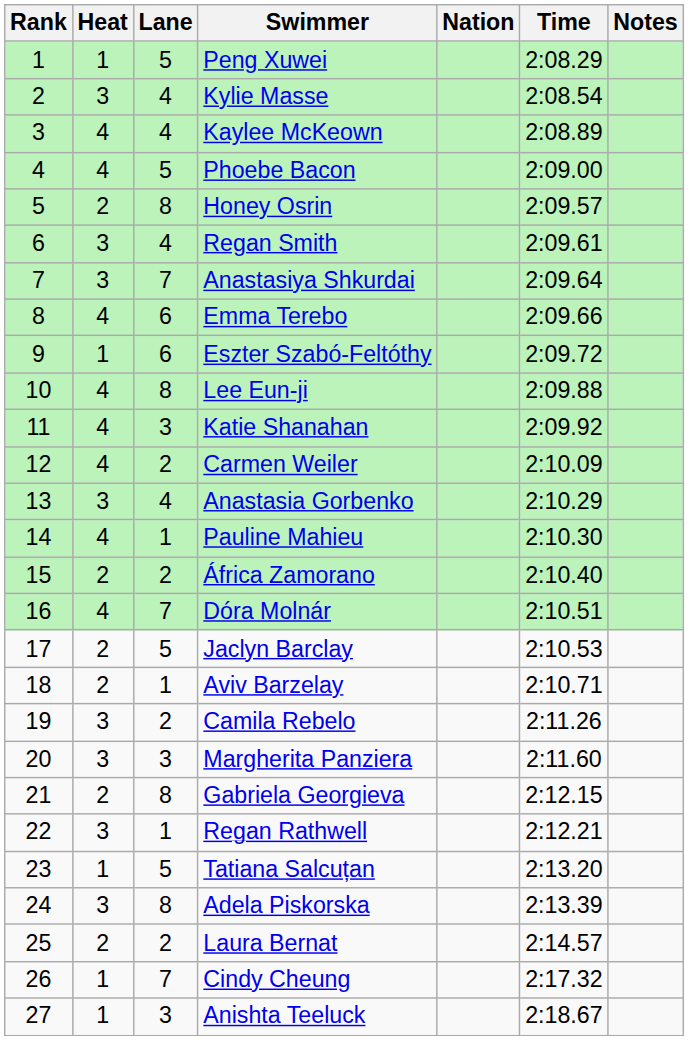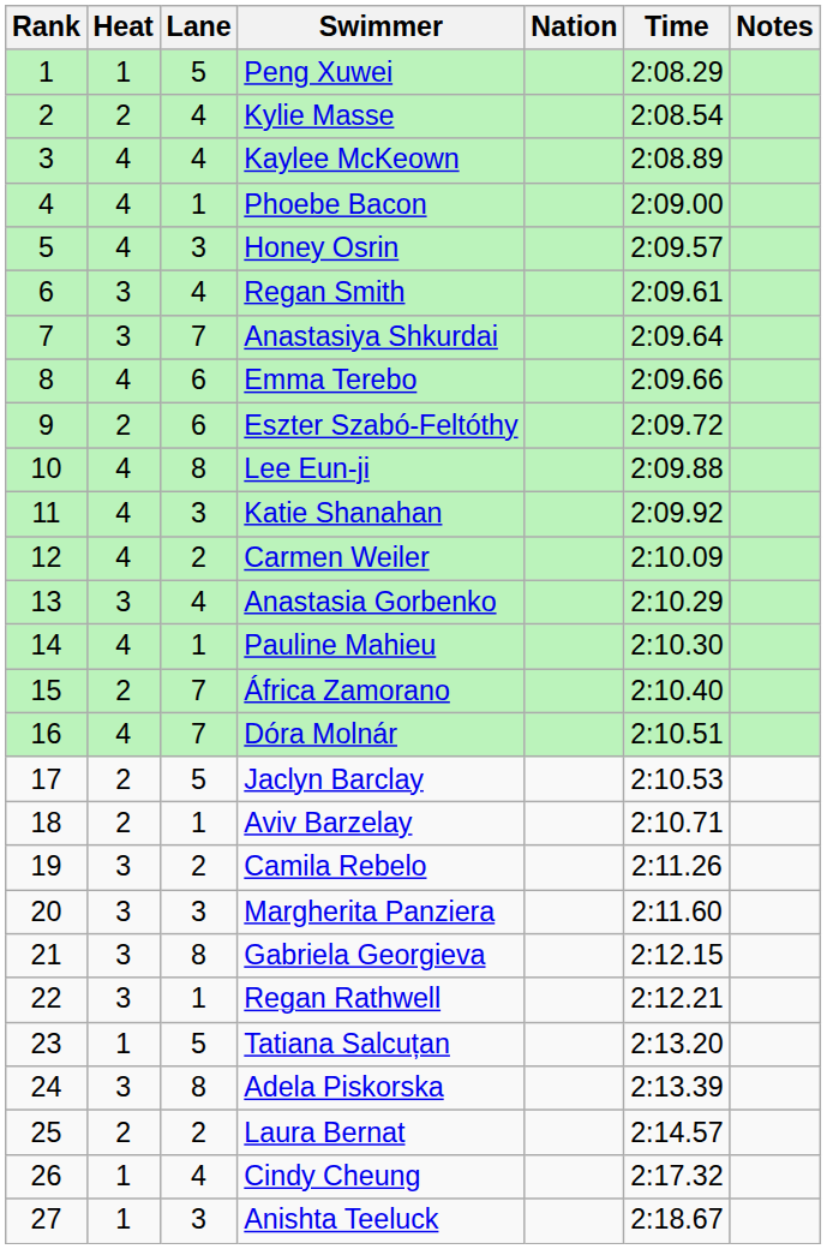Kylie Masse | Heat: 3 -> 2
Phoebe Bacon | Lane: 5 -> 1
Honey Osrin | Heat: 2 -> 4
Honey Osrin | Lane: 8 -> 3
Eszter Szabó-Feltóthy | Heat: 1 -> 2
África Zamorano | Lane: 2 -> 7
Gabriela Georgieva | Heat: 2 -> 3
Cindy Cheung | Lane: 7 -> 4
